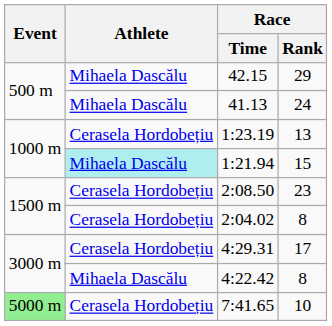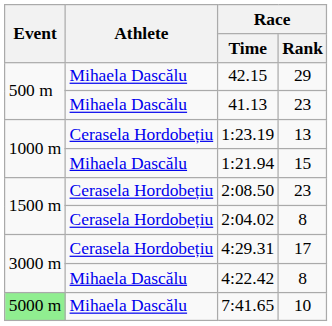41.13 | Race / Rank: 24 -> 23
1:21.94 | Athlete: paleturquoise background -> no background
7:41.65 | Athlete: Cerasela Hordobețiu -> Mihaela Dascălu
